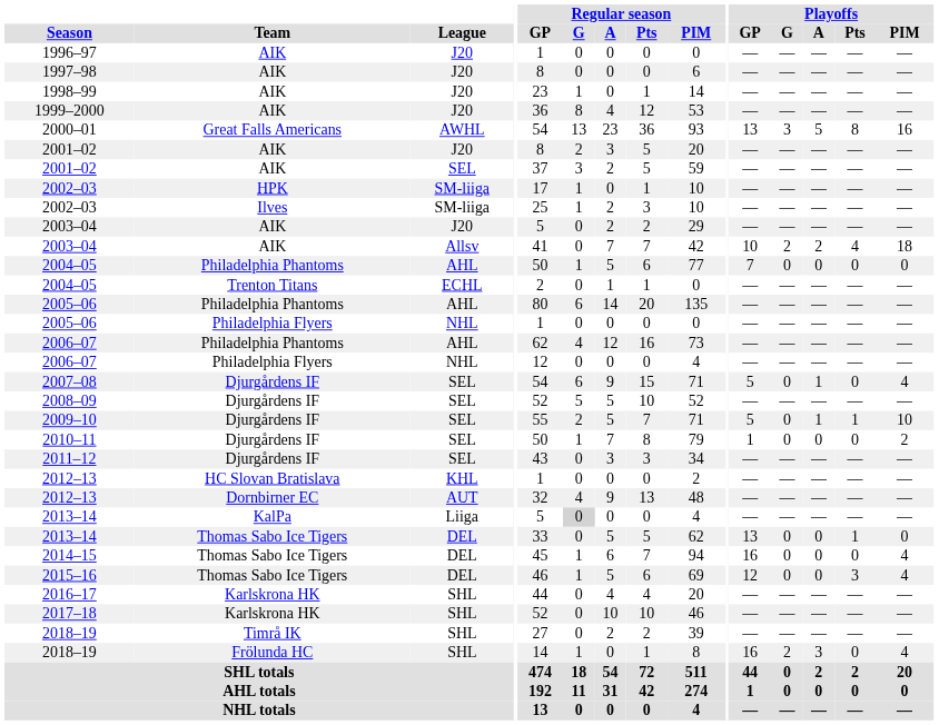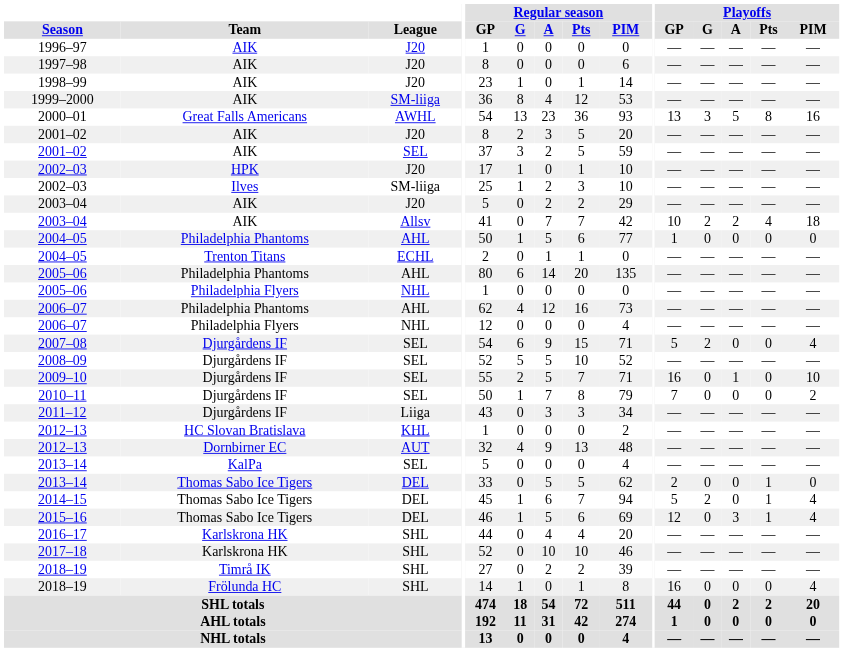1999–2000 | League: J20 -> SM-liiga
2002–03 / HPK | League: SM-liiga -> J20
2004–05 / Philadelphia Phantoms | Playoffs / GP: 7 -> 1
2007–08 | Playoffs / G: 0 -> 2
2007–08 | Playoffs / A: 1 -> 0
2009–10 | Playoffs / GP: 5 -> 16
2009–10 | Playoffs / Pts: 1 -> 0
2010–11 | Playoffs / GP: 1 -> 7
2011–12 | League: SEL -> Liiga
2013–14 / KalPa | League: Liiga -> SEL
2013–14 / KalPa | Regular season / G: lightgrey background -> no background
2013–14 / Thomas Sabo Ice Tigers | Playoffs / GP: 13 -> 2
2014–15 | Playoffs / GP: 16 -> 5
2014–15 | Playoffs / G: 0 -> 2
2014–15 | Playoffs / Pts: 0 -> 1
2015–16 | Playoffs / A: 0 -> 3
2015–16 | Playoffs / Pts: 3 -> 1
2018–19 / Frölunda HC | Playoffs / G: 2 -> 0
2018–19 / Frölunda HC | Playoffs / A: 3 -> 0
